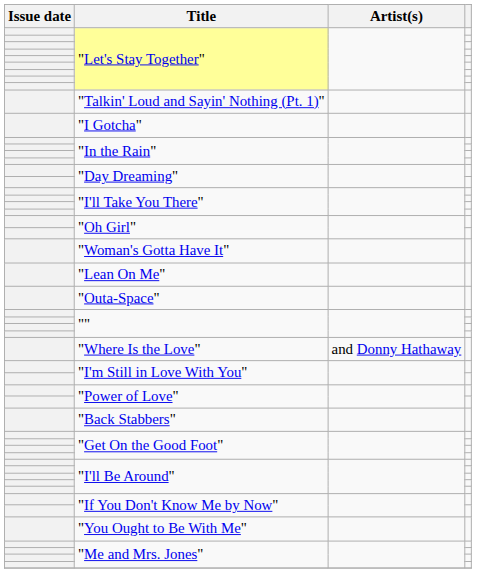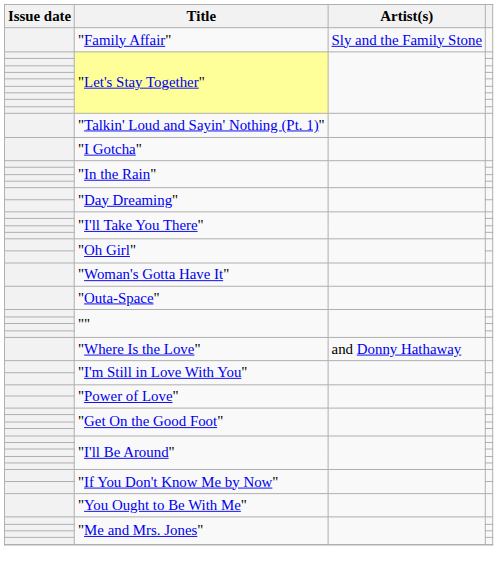+ row: "Family Affair" | Sly and the Family Stone
- row: "Lean On Me"
- row: "Back Stabbers"
